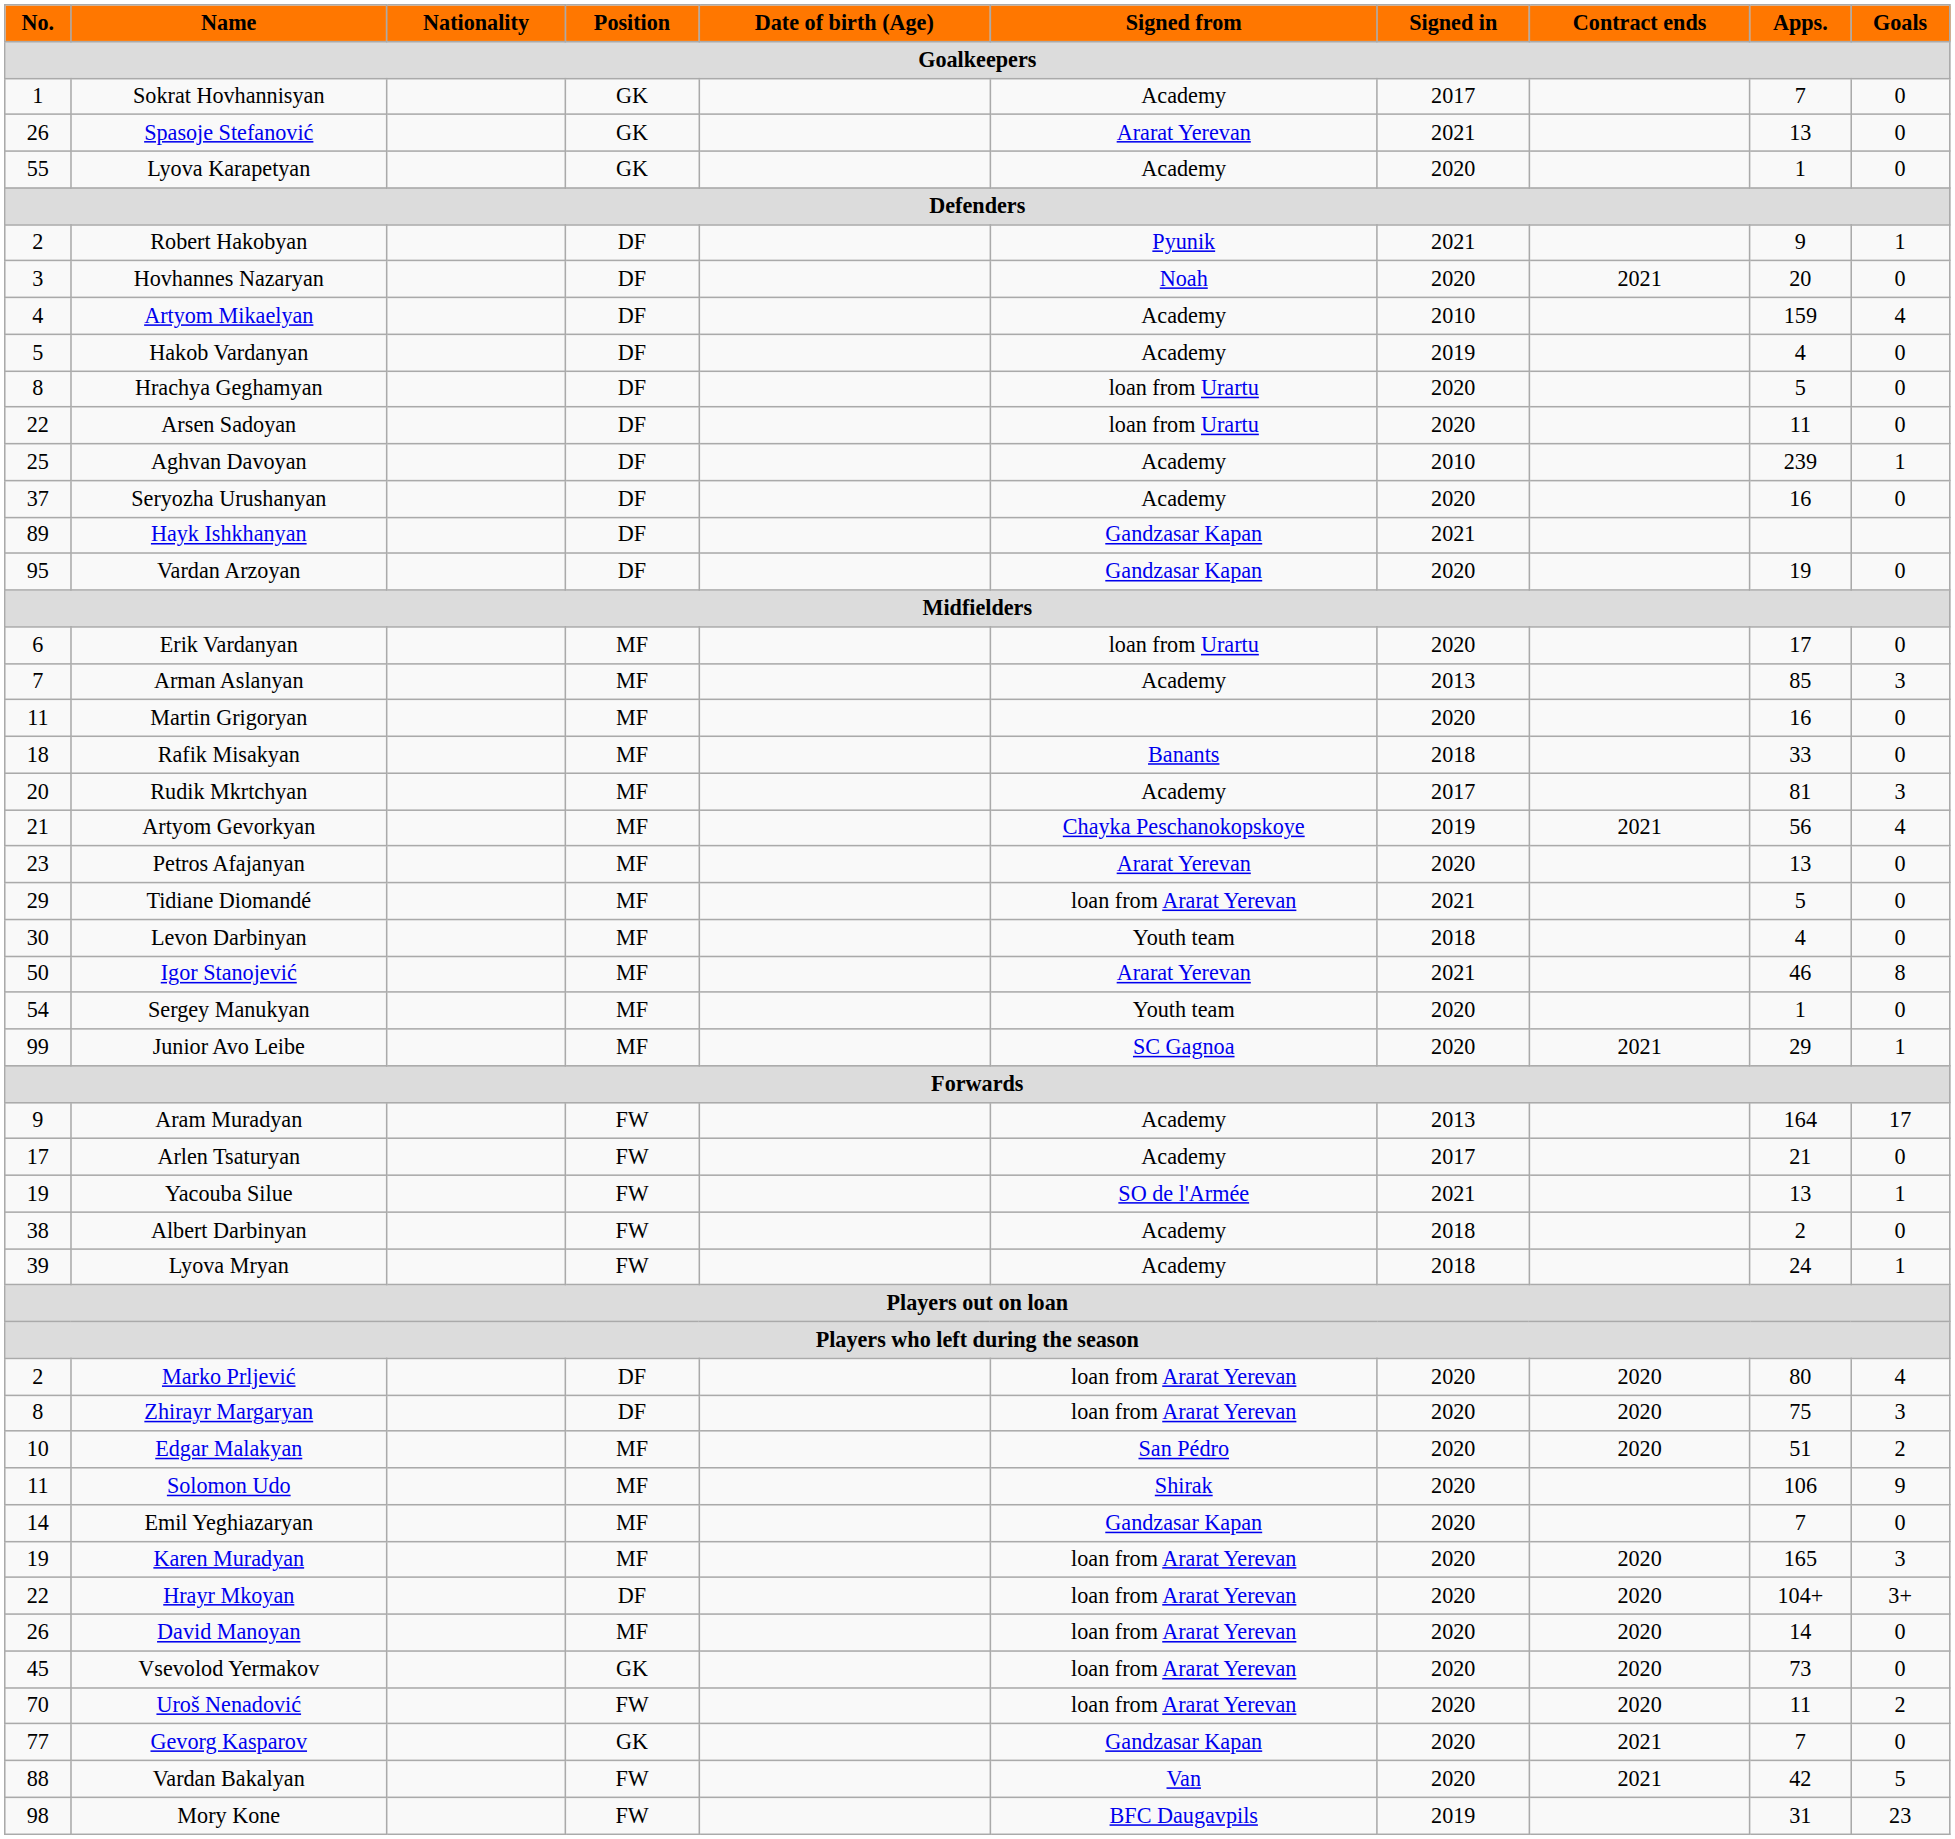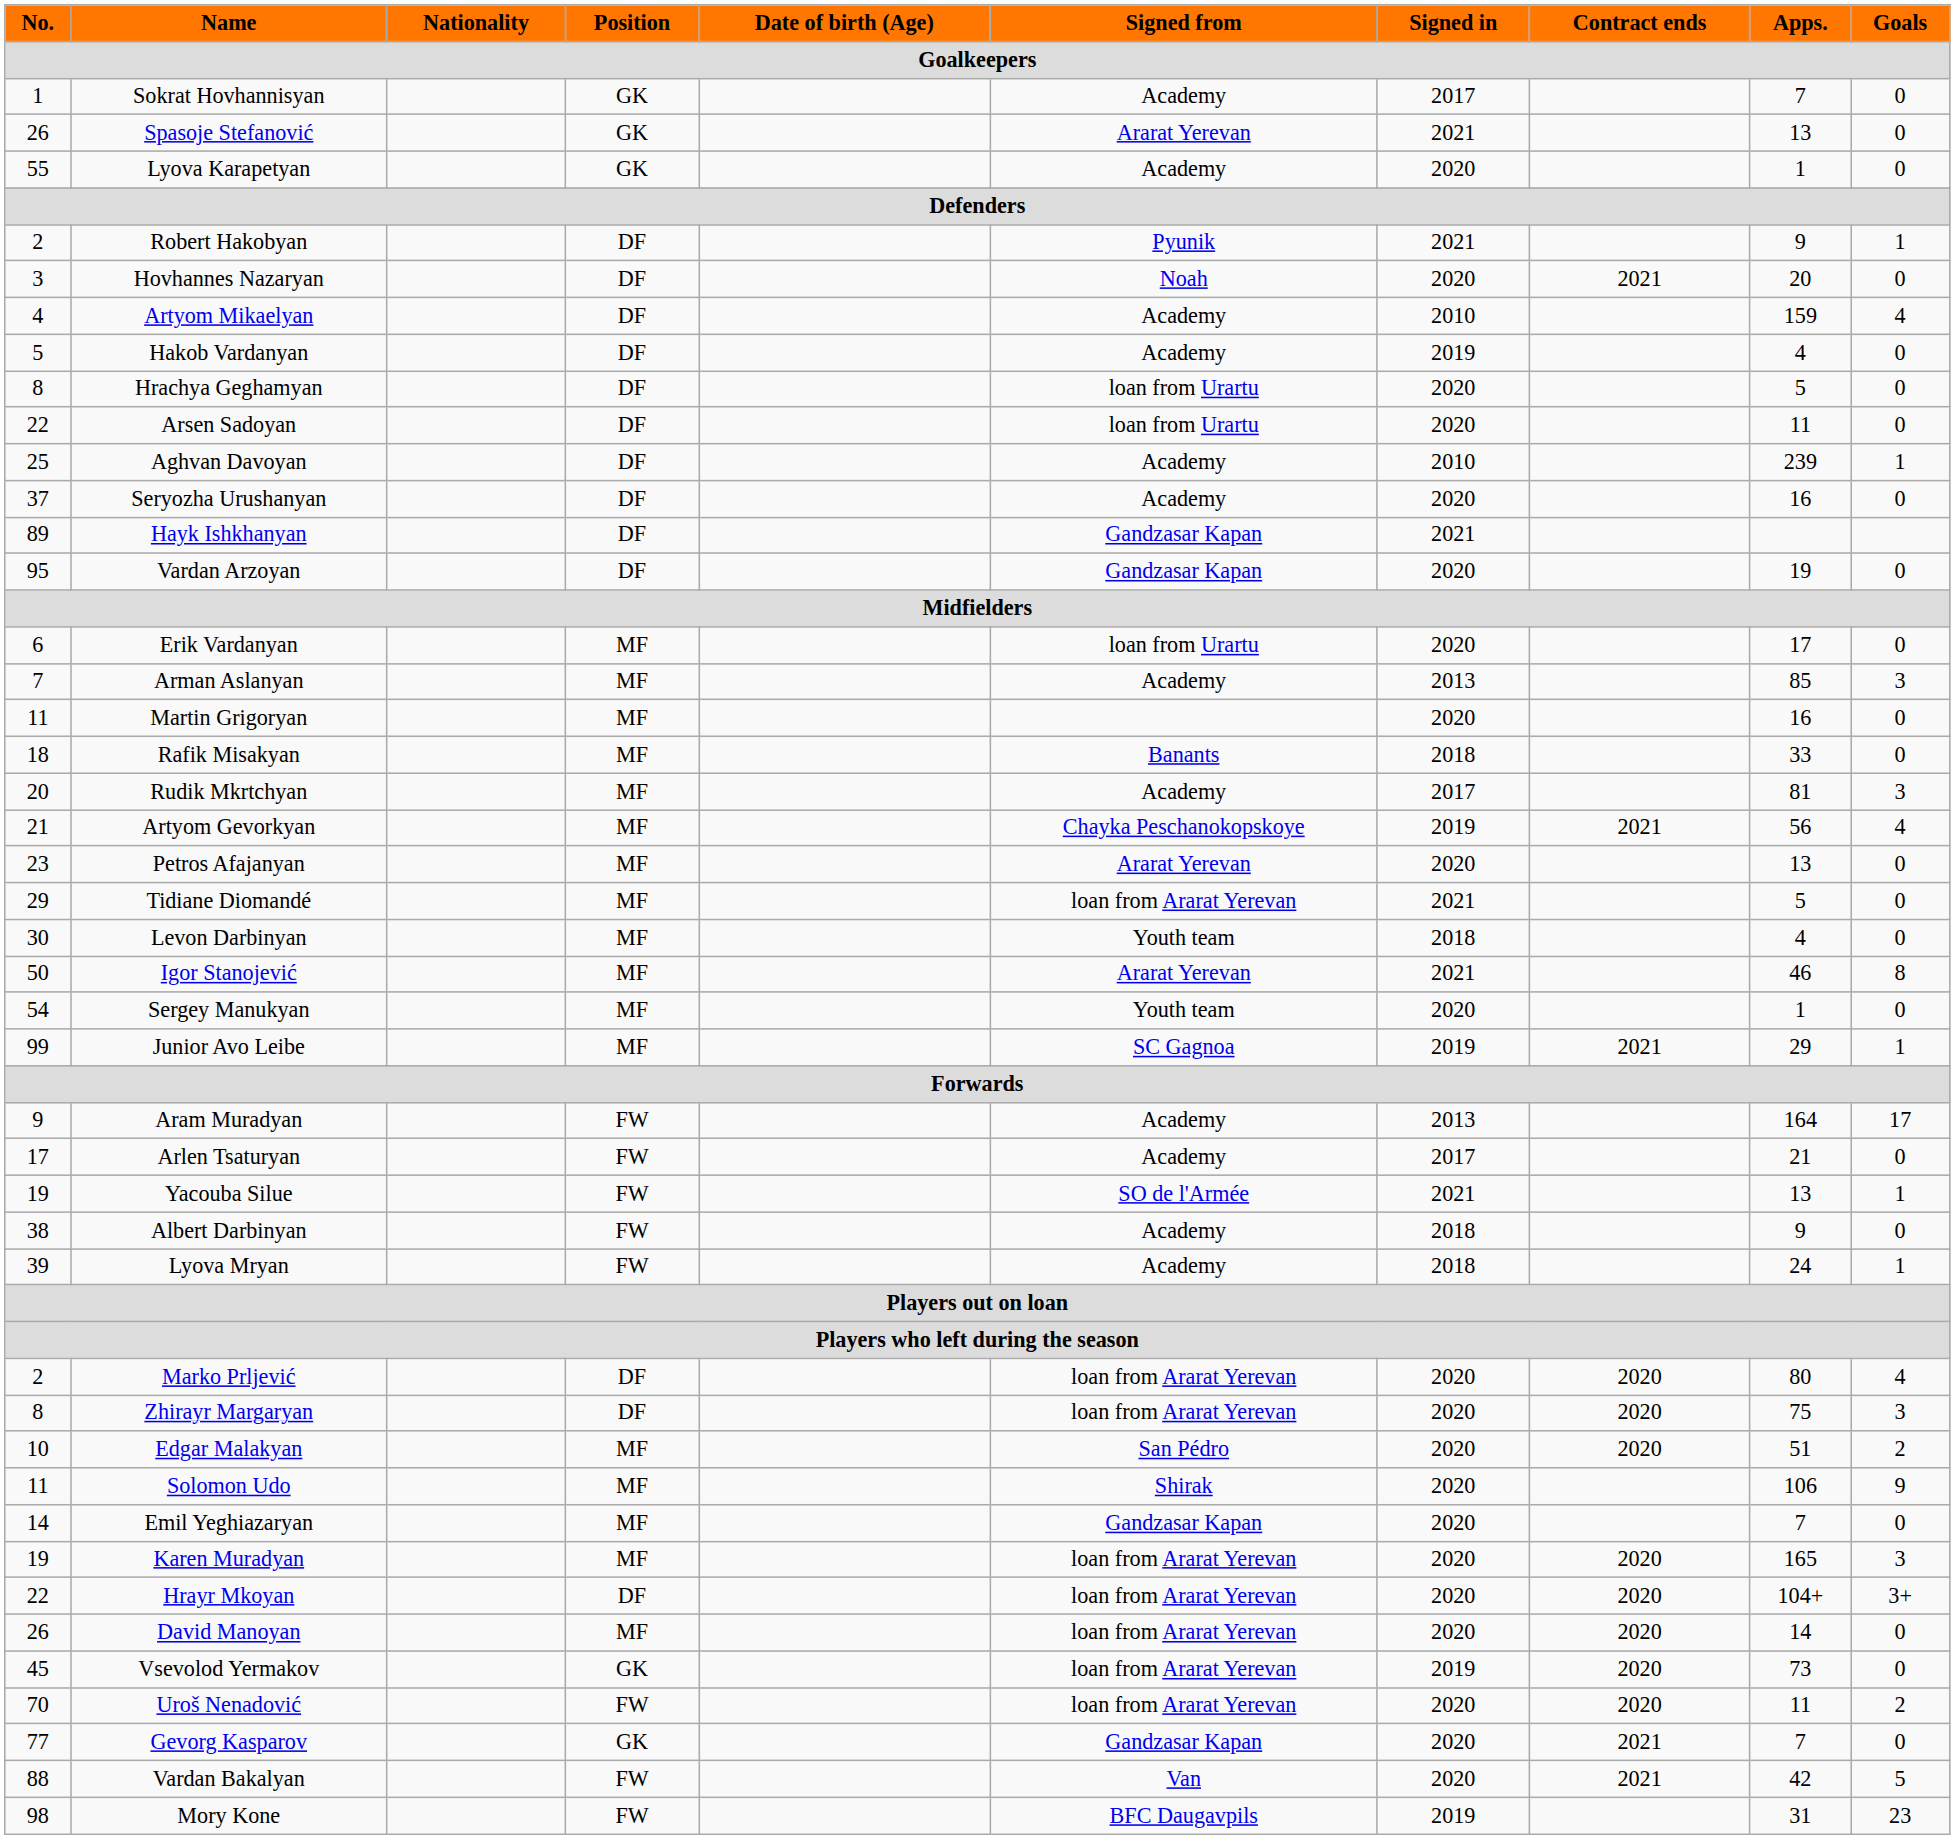Junior Avo Leibe | Signed in: 2020 -> 2019
Albert Darbinyan | Apps.: 2 -> 9
Vsevolod Yermakov | Signed in: 2020 -> 2019
